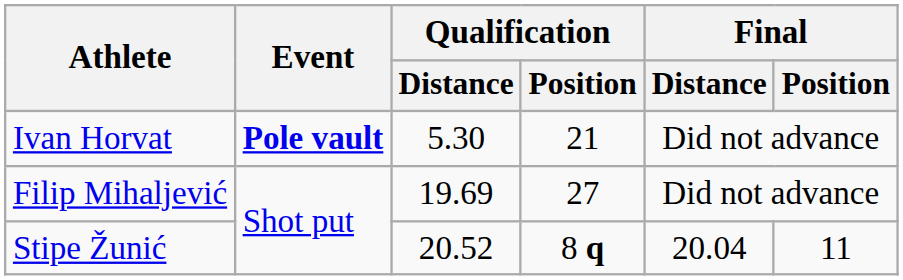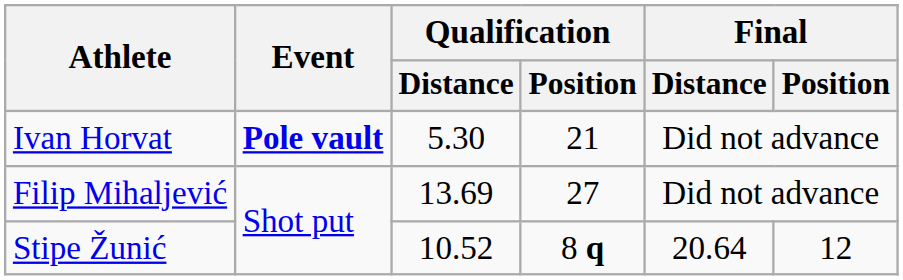Filip Mihaljević | Qualification / Distance: 19.69 -> 13.69
Stipe Žunić | Qualification / Distance: 20.52 -> 10.52
Stipe Žunić | Final / Distance: 20.04 -> 20.64
Stipe Žunić | Final / Position: 11 -> 12
